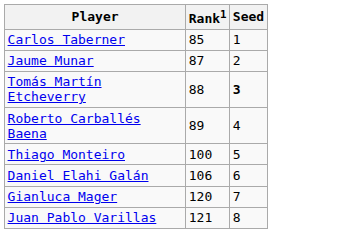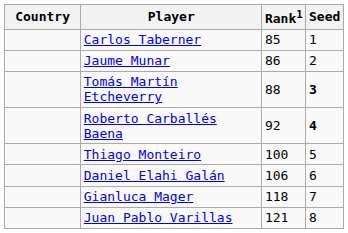+ column: Country
Jaume Munar | Rank1: 87 -> 86
Roberto Carballés Baena | Rank1: 89 -> 92
Roberto Carballés Baena | Seed: normal -> bold
Gianluca Mager | Rank1: 120 -> 118
